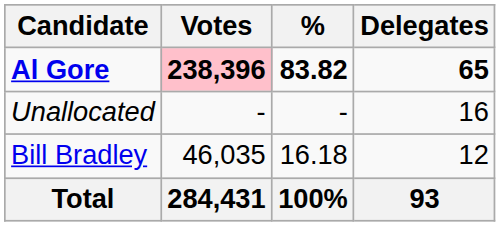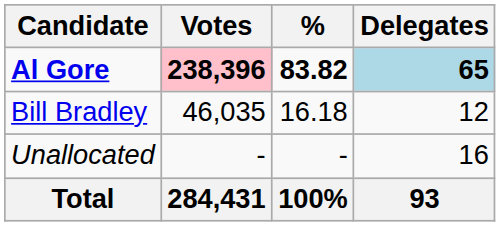Al Gore | Delegates: no background -> lightblue background
rows swapped: Bill Bradley <-> Unallocated
